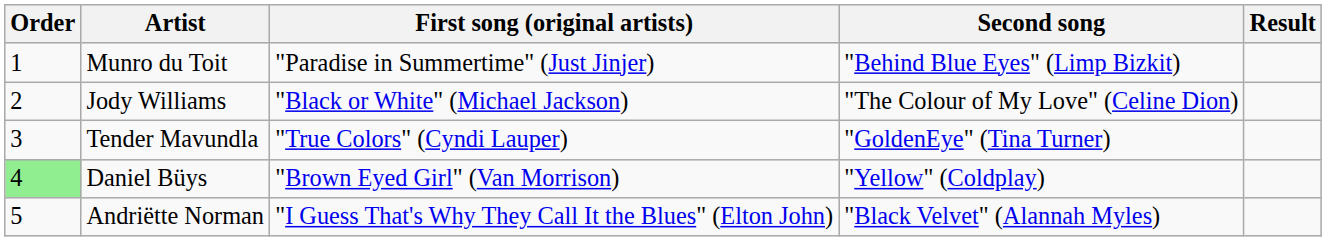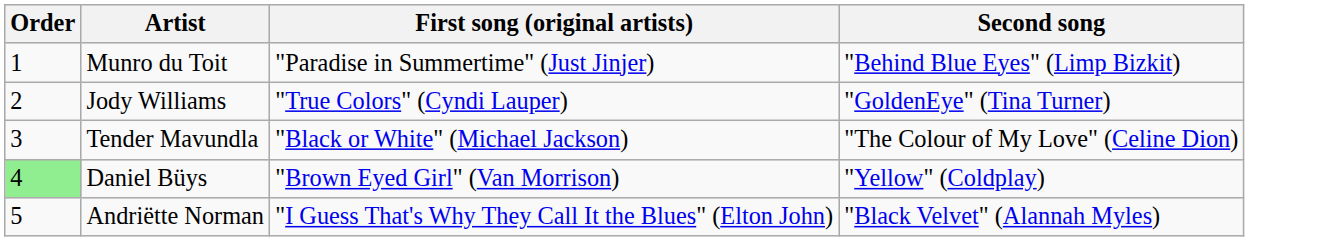- column: Result
Jody Williams | First song (original artists): "Black or White" (Michael Jackson) -> "True Colors" (Cyndi Lauper)
Jody Williams | Second song: "The Colour of My Love" (Celine Dion) -> "GoldenEye" (Tina Turner)
Tender Mavundla | First song (original artists): "True Colors" (Cyndi Lauper) -> "Black or White" (Michael Jackson)
Tender Mavundla | Second song: "GoldenEye" (Tina Turner) -> "The Colour of My Love" (Celine Dion)
